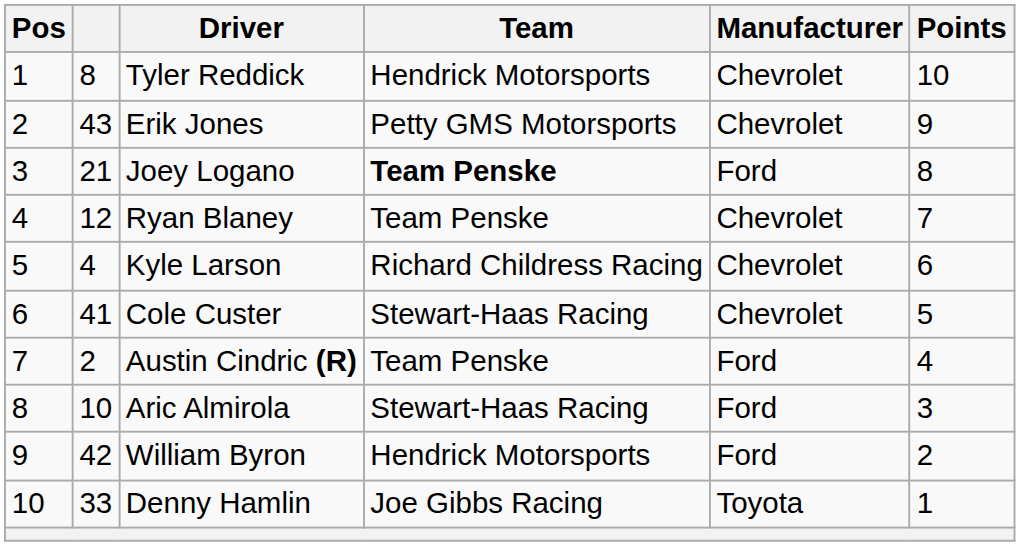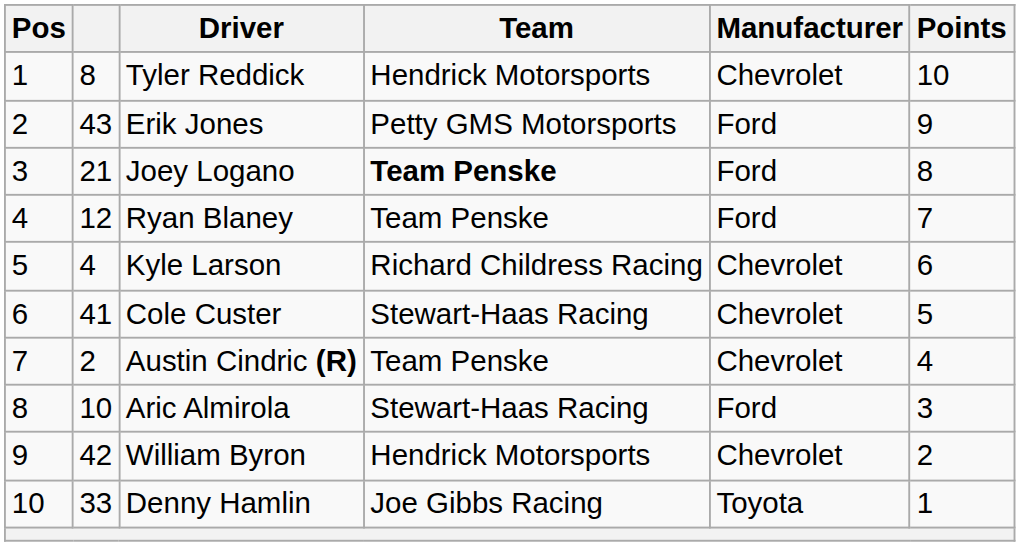Erik Jones | Manufacturer: Chevrolet -> Ford
Ryan Blaney | Manufacturer: Chevrolet -> Ford
Austin Cindric (R) | Manufacturer: Ford -> Chevrolet
William Byron | Manufacturer: Ford -> Chevrolet
